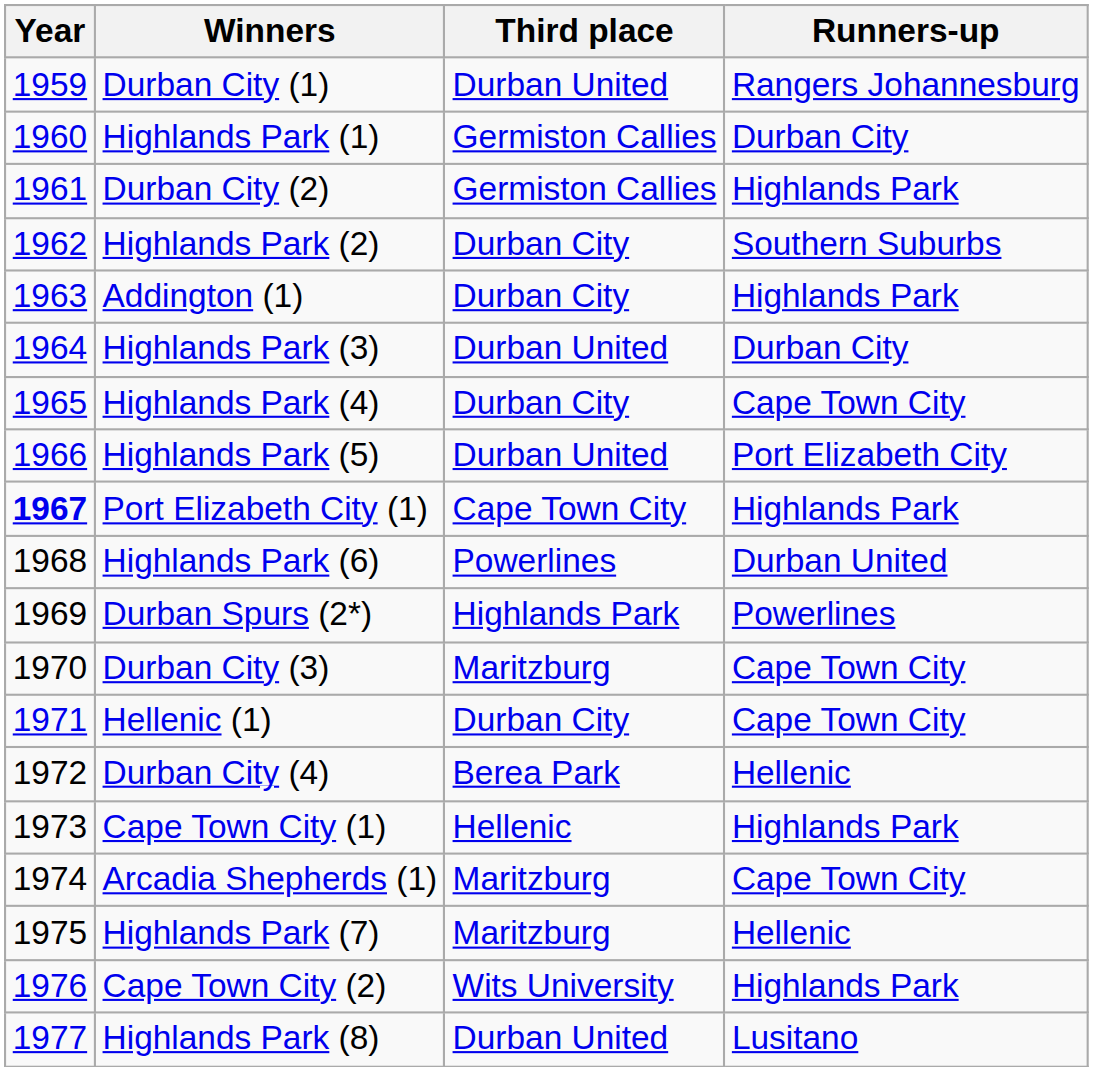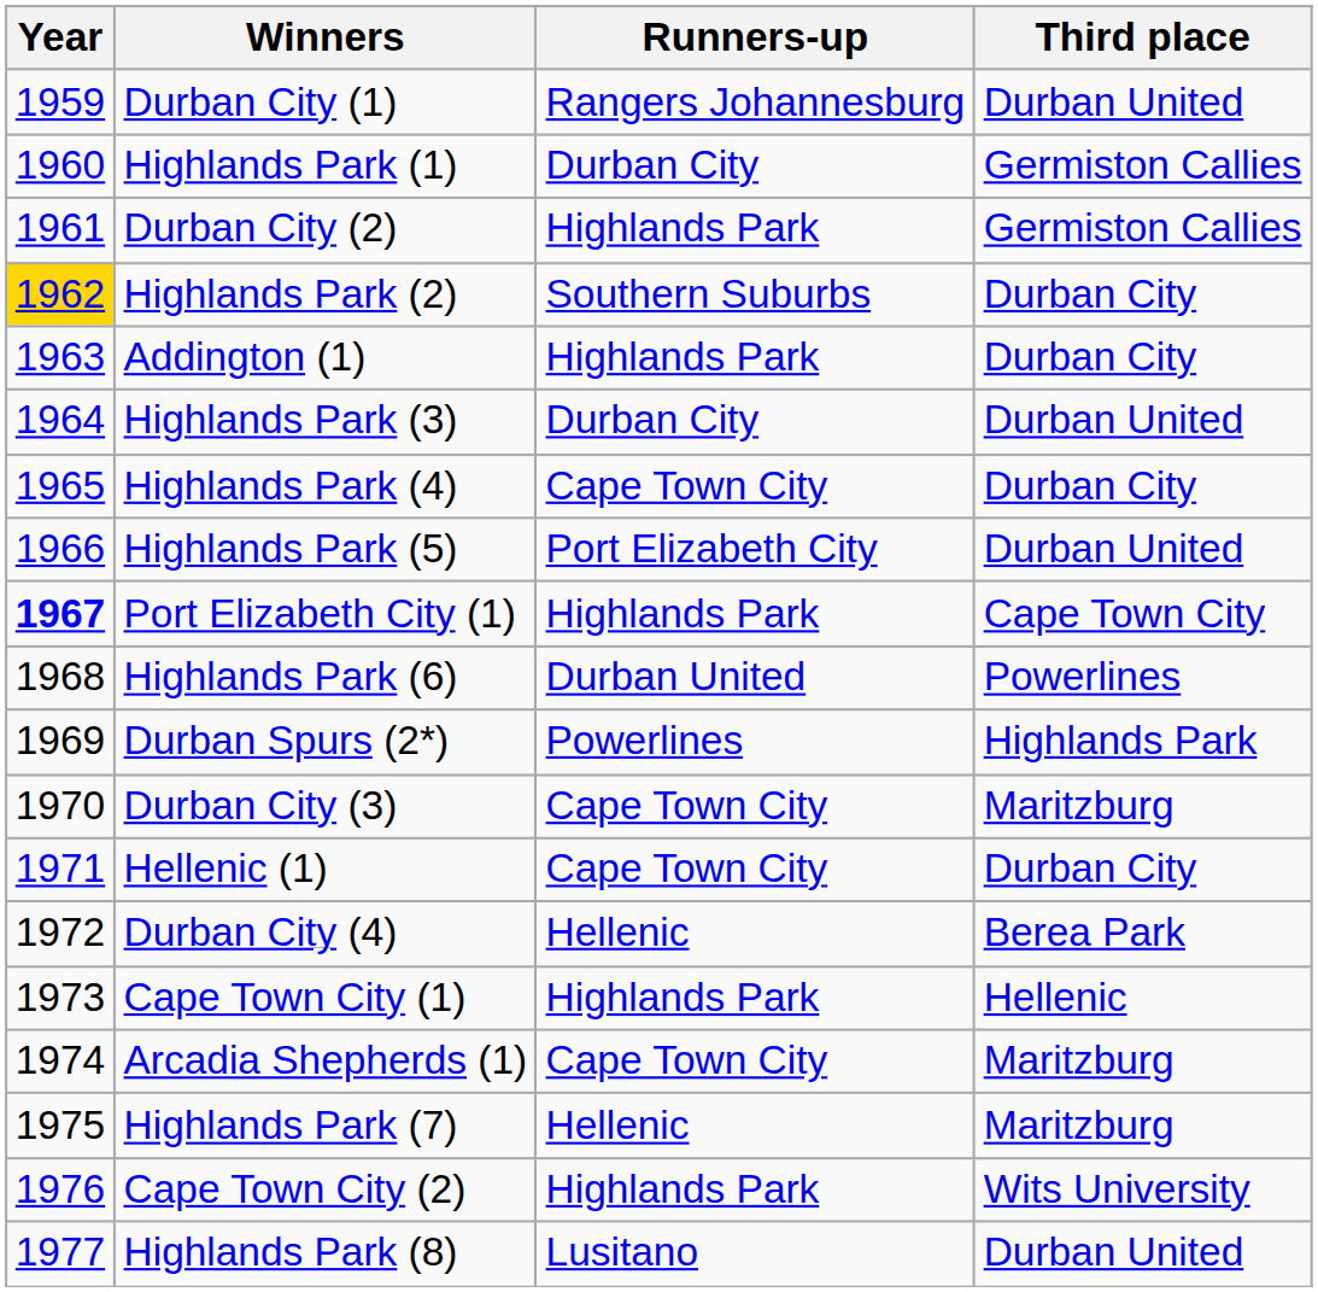columns swapped: Runners-up <-> Third place
Highlands Park (2) | Year: no background -> gold background
